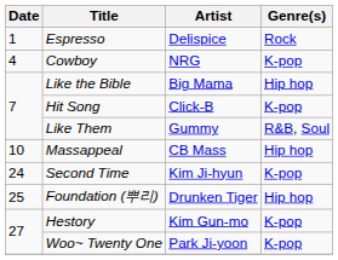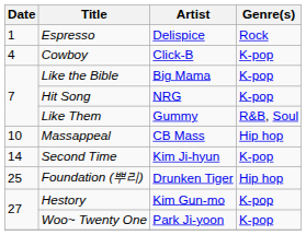Cowboy | Artist: NRG -> Click-B
Like the Bible | Genre(s): Hip hop -> K-pop
Hit Song | Artist: Click-B -> NRG
Second Time | Date: 24 -> 14
